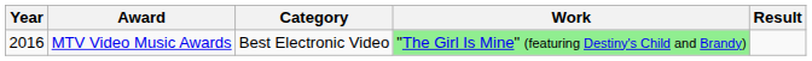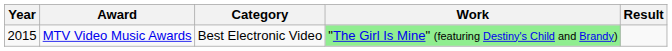MTV Video Music Awards | Year: 2016 -> 2015
